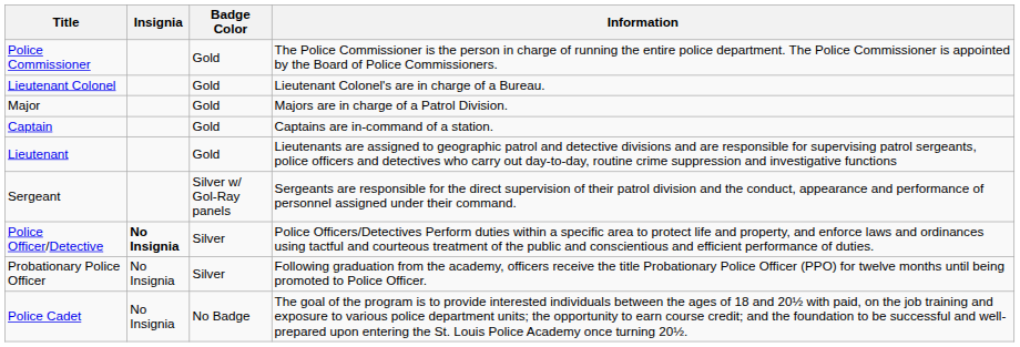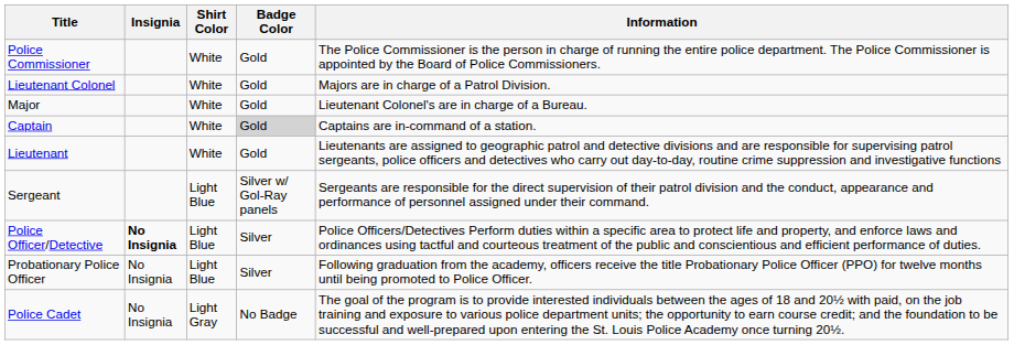+ column: Shirt Color | White | White | White | White | White | Light Blue | Light Blue | Light Blue | Light Gray
Lieutenant Colonel | Information: Lieutenant Colonel's are in charge of a Bureau. -> Majors are in charge of a Patrol Division.
Major | Information: Majors are in charge of a Patrol Division. -> Lieutenant Colonel's are in charge of a Bureau.
Captain | Badge Color: no background -> lightgrey background
